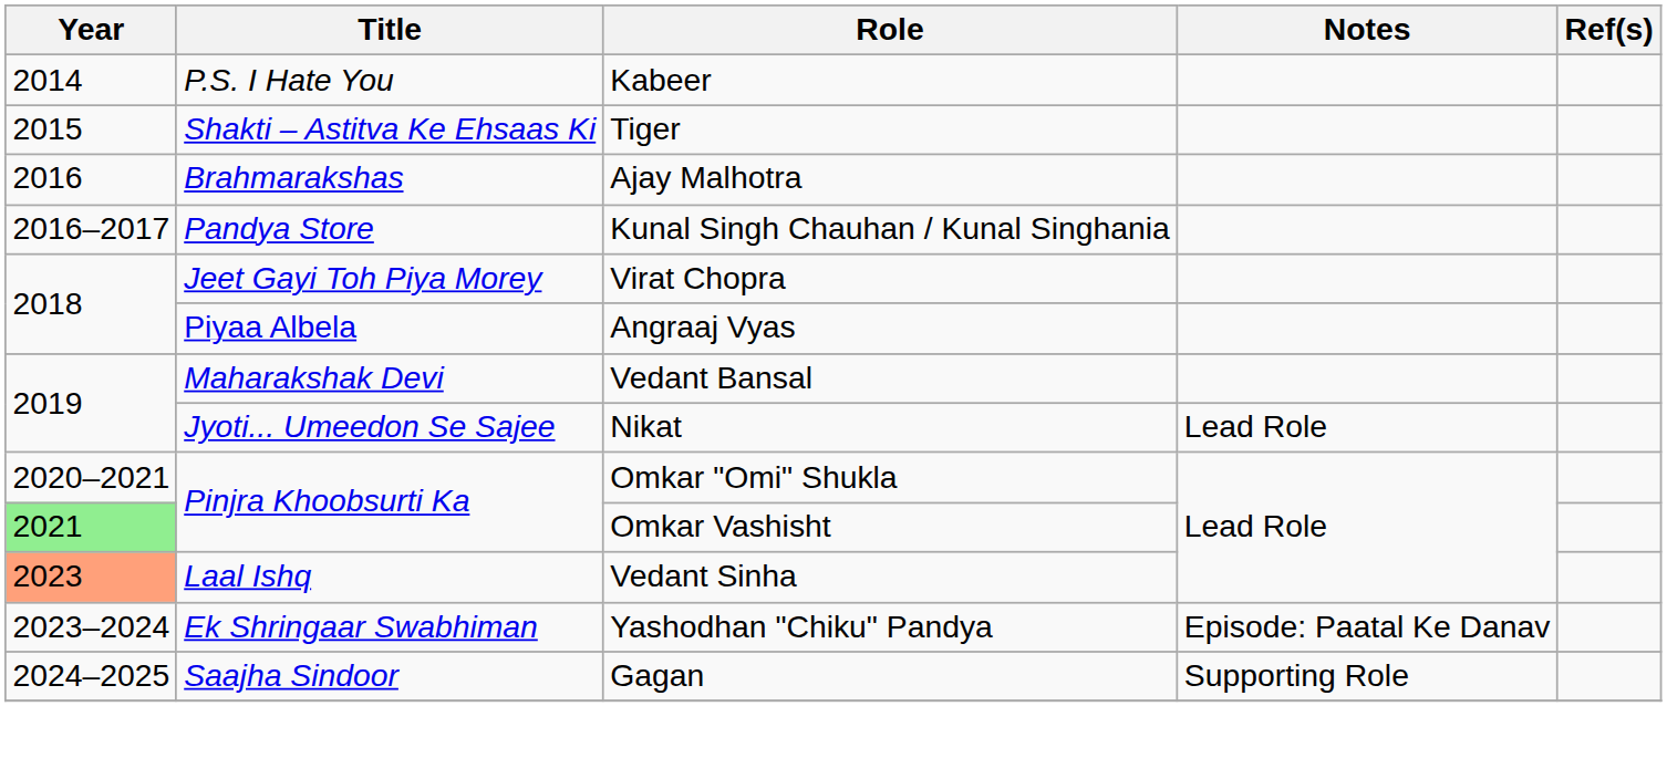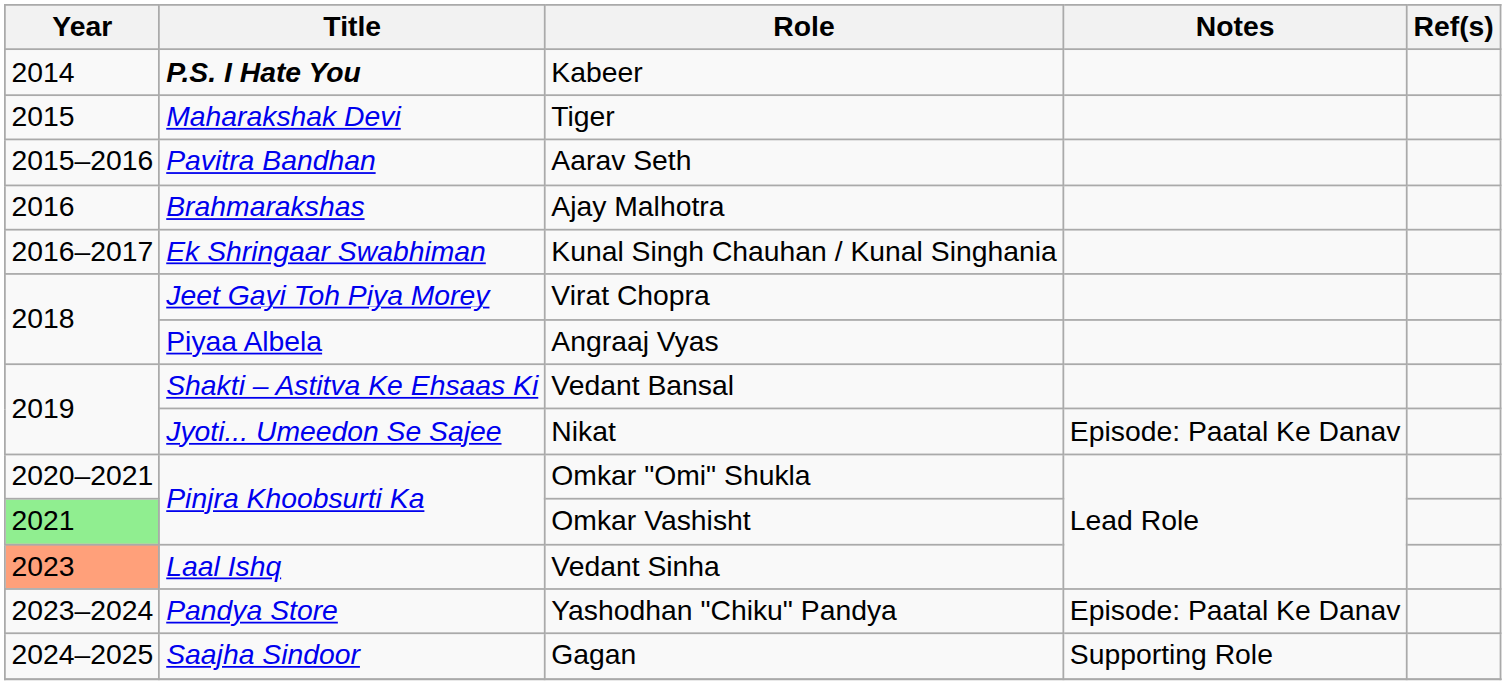Kabeer | Title: normal -> bold
Tiger | Title: Shakti – Astitva Ke Ehsaas Ki -> Maharakshak Devi
+ row: 2015–2016 | Pavitra Bandhan | Aarav Seth
Kunal Singh Chauhan / Kunal Singhania | Title: Pandya Store -> Ek Shringaar Swabhiman
Vedant Bansal | Title: Maharakshak Devi -> Shakti – Astitva Ke Ehsaas Ki
Nikat | Notes: Lead Role -> Episode: Paatal Ke Danav
Yashodhan "Chiku" Pandya | Title: Ek Shringaar Swabhiman -> Pandya Store
